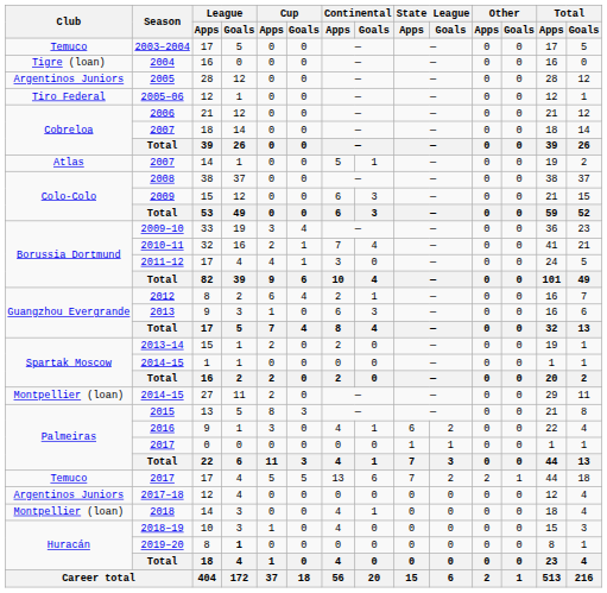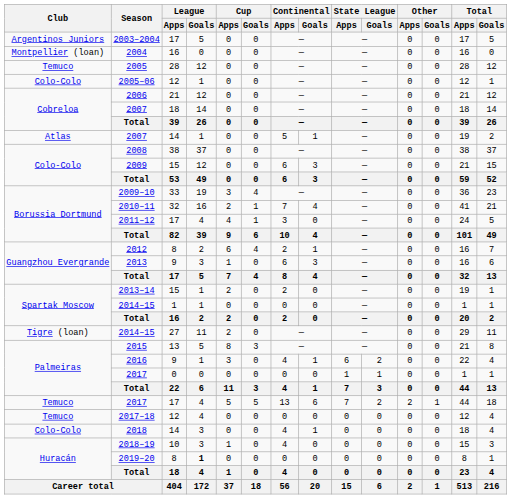2003–2004 | Club: Temuco -> Argentinos Juniors
2004 | Club: Tigre (loan) -> Montpellier (loan)
2005 | Club: Argentinos Juniors -> Temuco
2005–06 | Club: Tiro Federal -> Colo-Colo
2014–15 / 27 | Club: Montpellier (loan) -> Tigre (loan)
2017–18 | Club: Argentinos Juniors -> Temuco
2018 | Club: Montpellier (loan) -> Colo-Colo
